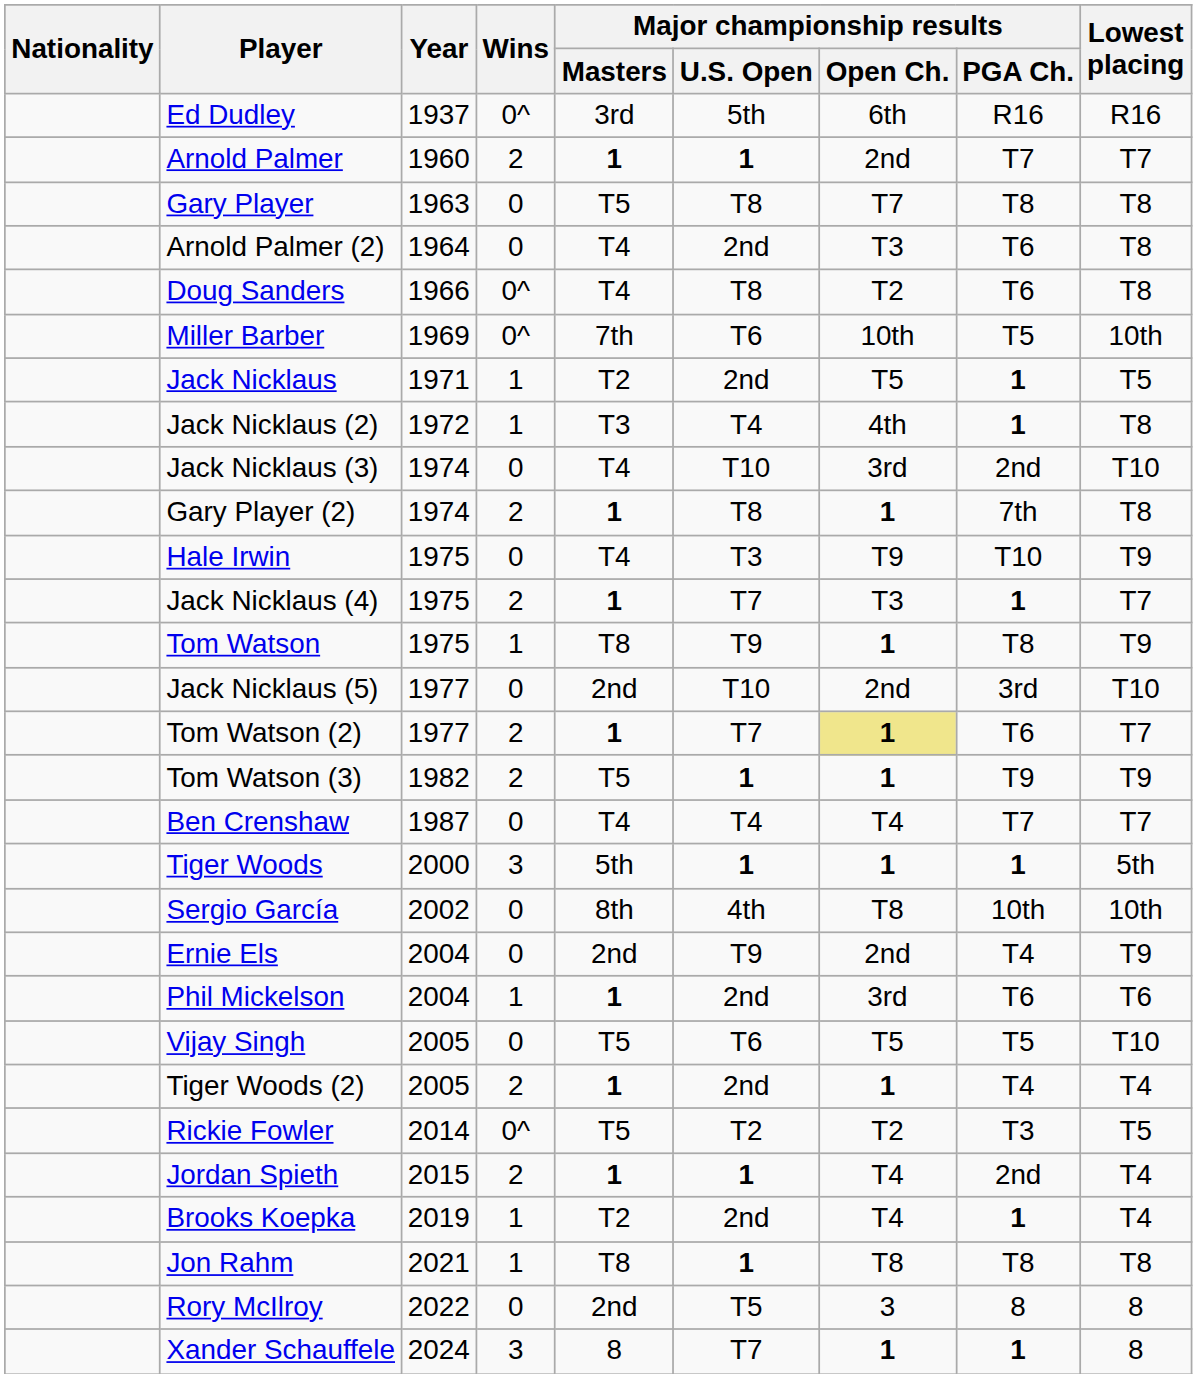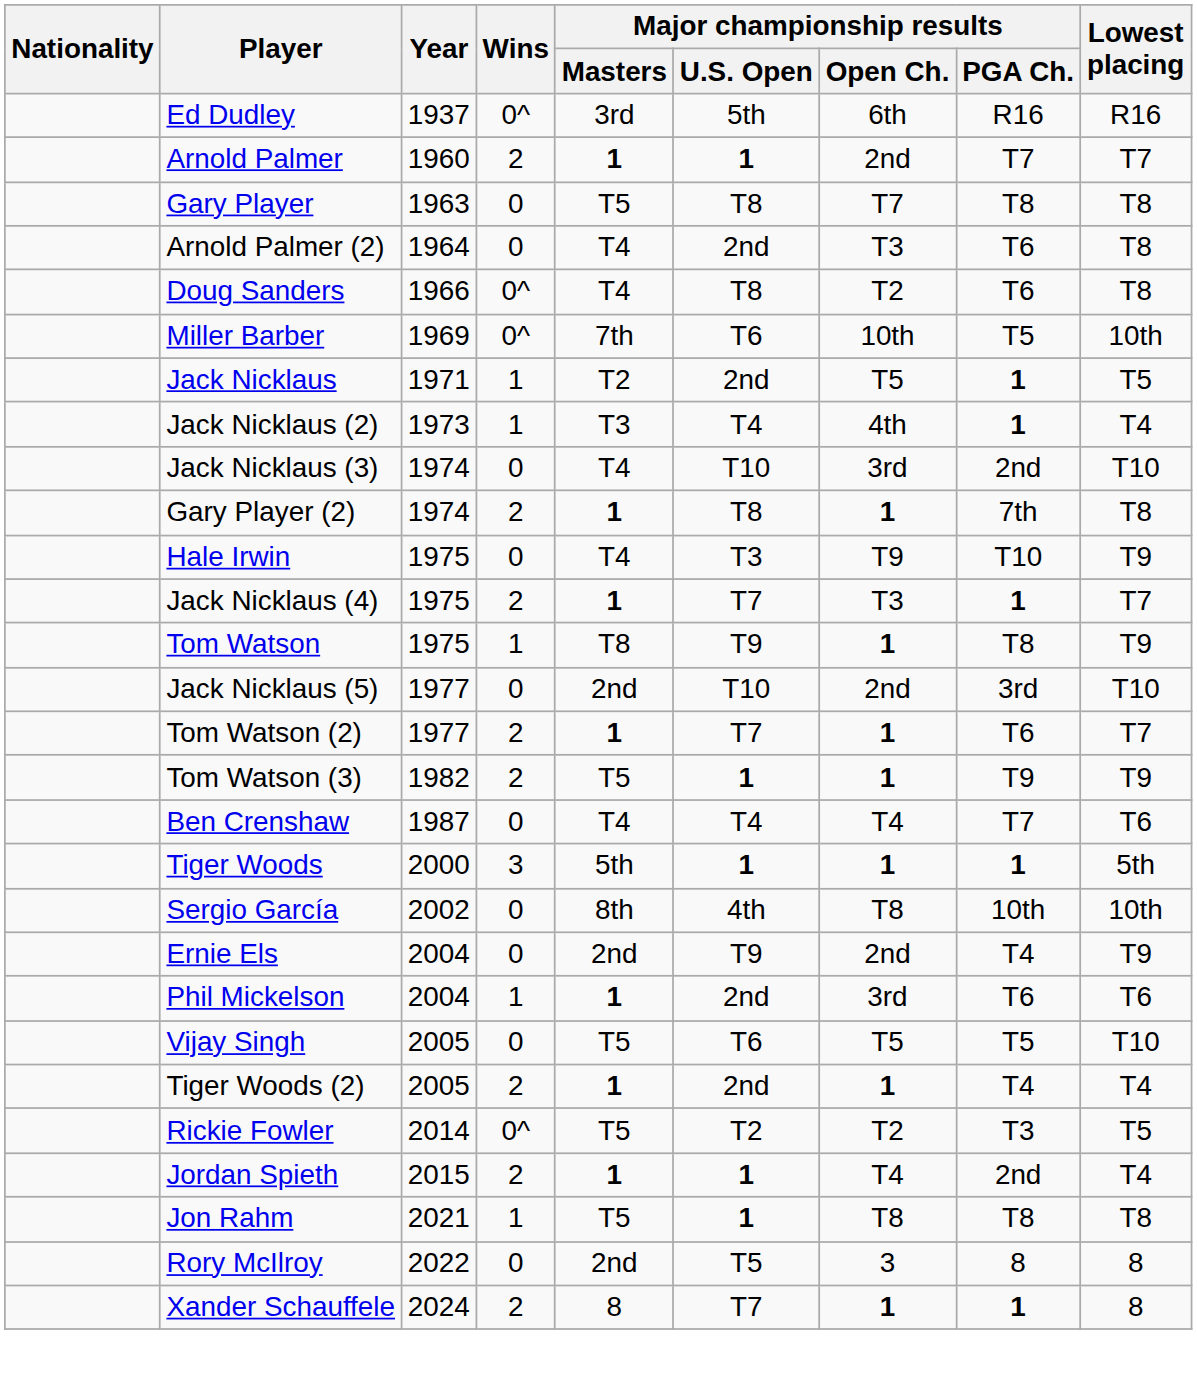Jack Nicklaus (2) | Year: 1972 -> 1973
Jack Nicklaus (2) | Lowest placing: T8 -> T4
Tom Watson (2) | Major championship results / Open Ch.: khaki background -> no background
Ben Crenshaw | Lowest placing: T7 -> T6
- row: Brooks Koepka | 2019 | 1 | T2 | 2nd | T4 | 1 | T4
Jon Rahm | Major championship results / Masters: T8 -> T5
Xander Schauffele | Wins: 3 -> 2
